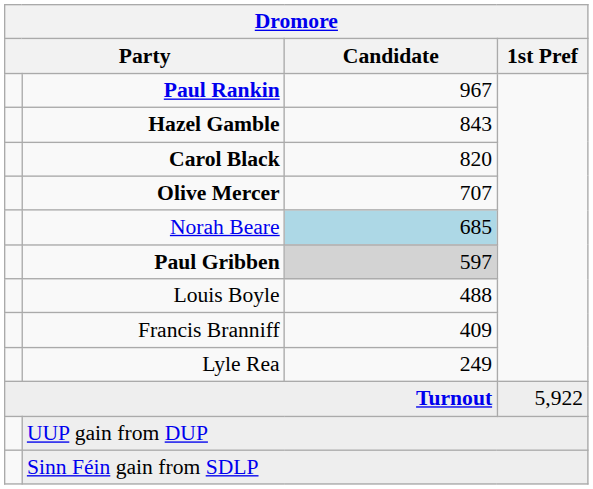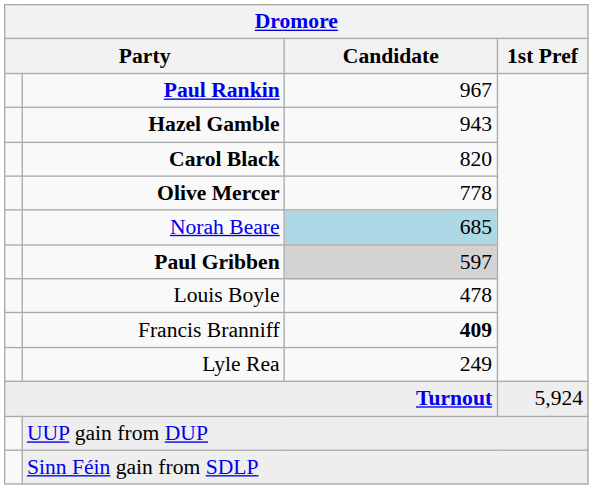Hazel Gamble | Candidate: 843 -> 943
Olive Mercer | Candidate: 707 -> 778
Louis Boyle | Candidate: 488 -> 478
Francis Branniff | Candidate: normal -> bold
Turnout | 1st Pref: 5,922 -> 5,924
